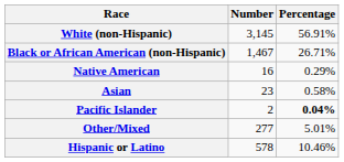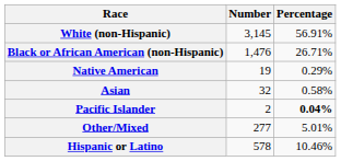Black or African American (non-Hispanic) | Number: 1,467 -> 1,476
Native American | Number: 16 -> 19
Asian | Number: 23 -> 32
